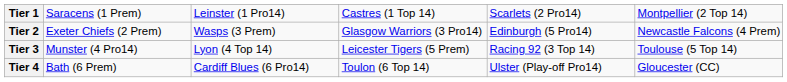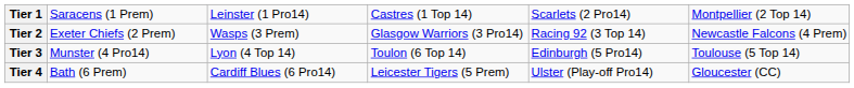Tier 2 | column 5: Edinburgh (5 Pro14) -> Racing 92 (3 Top 14)
Tier 3 | column 4: Leicester Tigers (5 Prem) -> Toulon (6 Top 14)
Tier 3 | column 5: Racing 92 (3 Top 14) -> Edinburgh (5 Pro14)
Tier 4 | column 4: Toulon (6 Top 14) -> Leicester Tigers (5 Prem)
